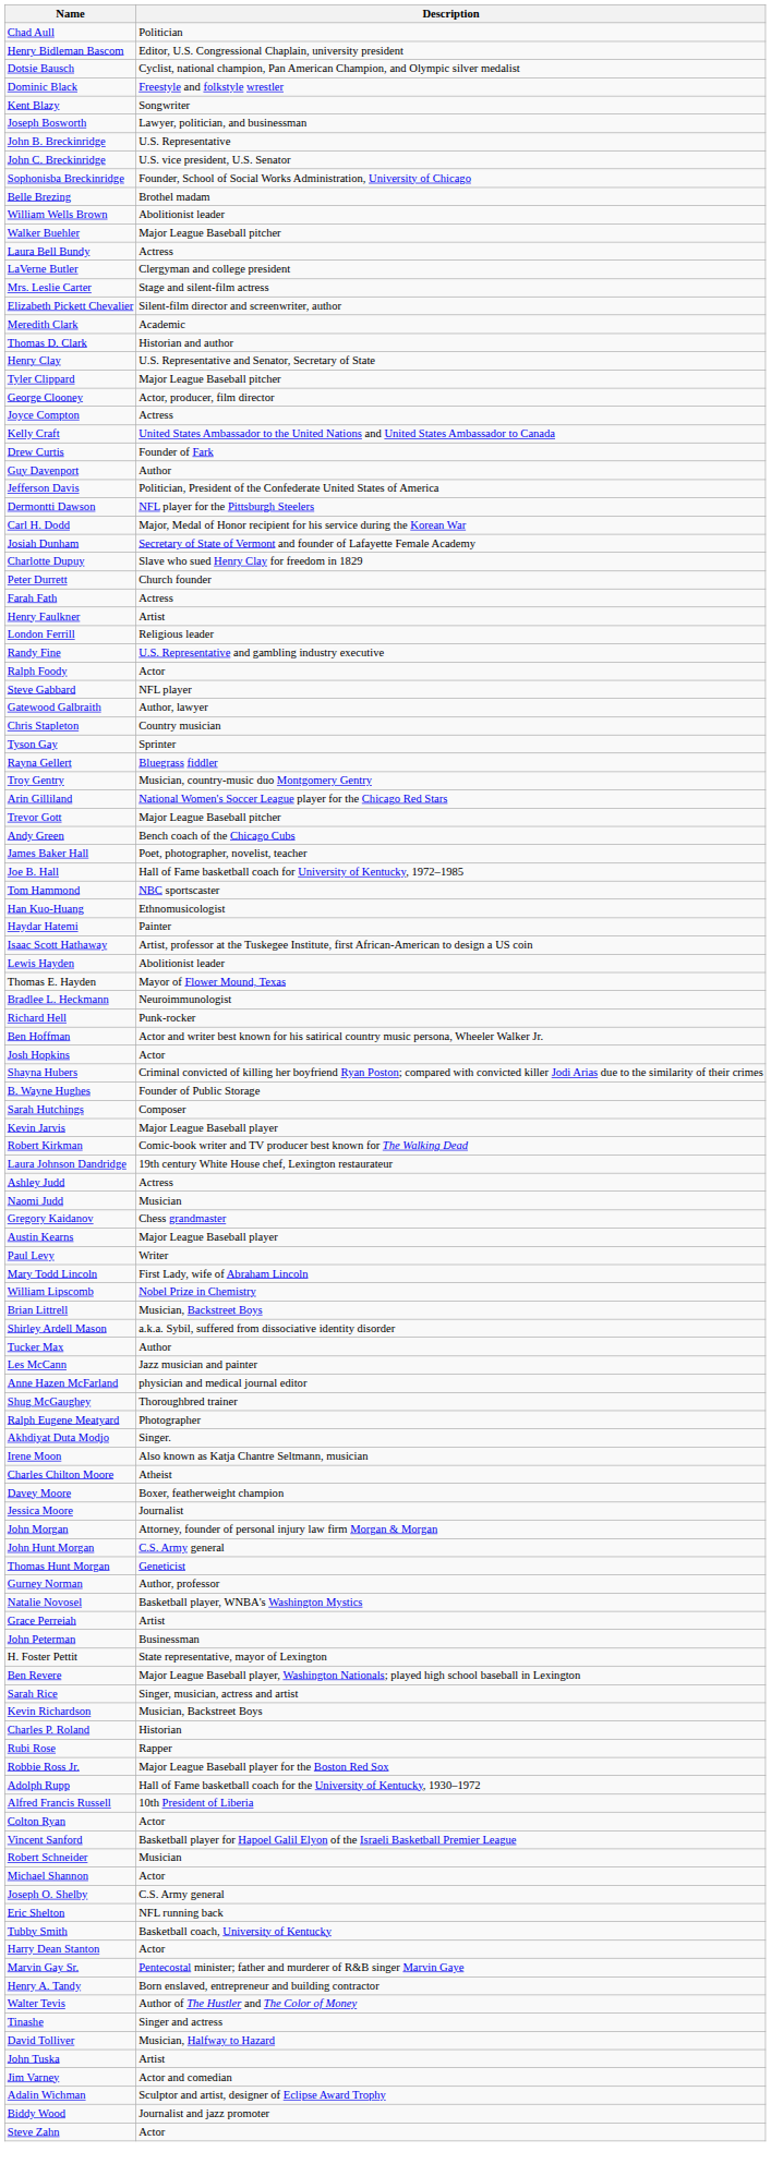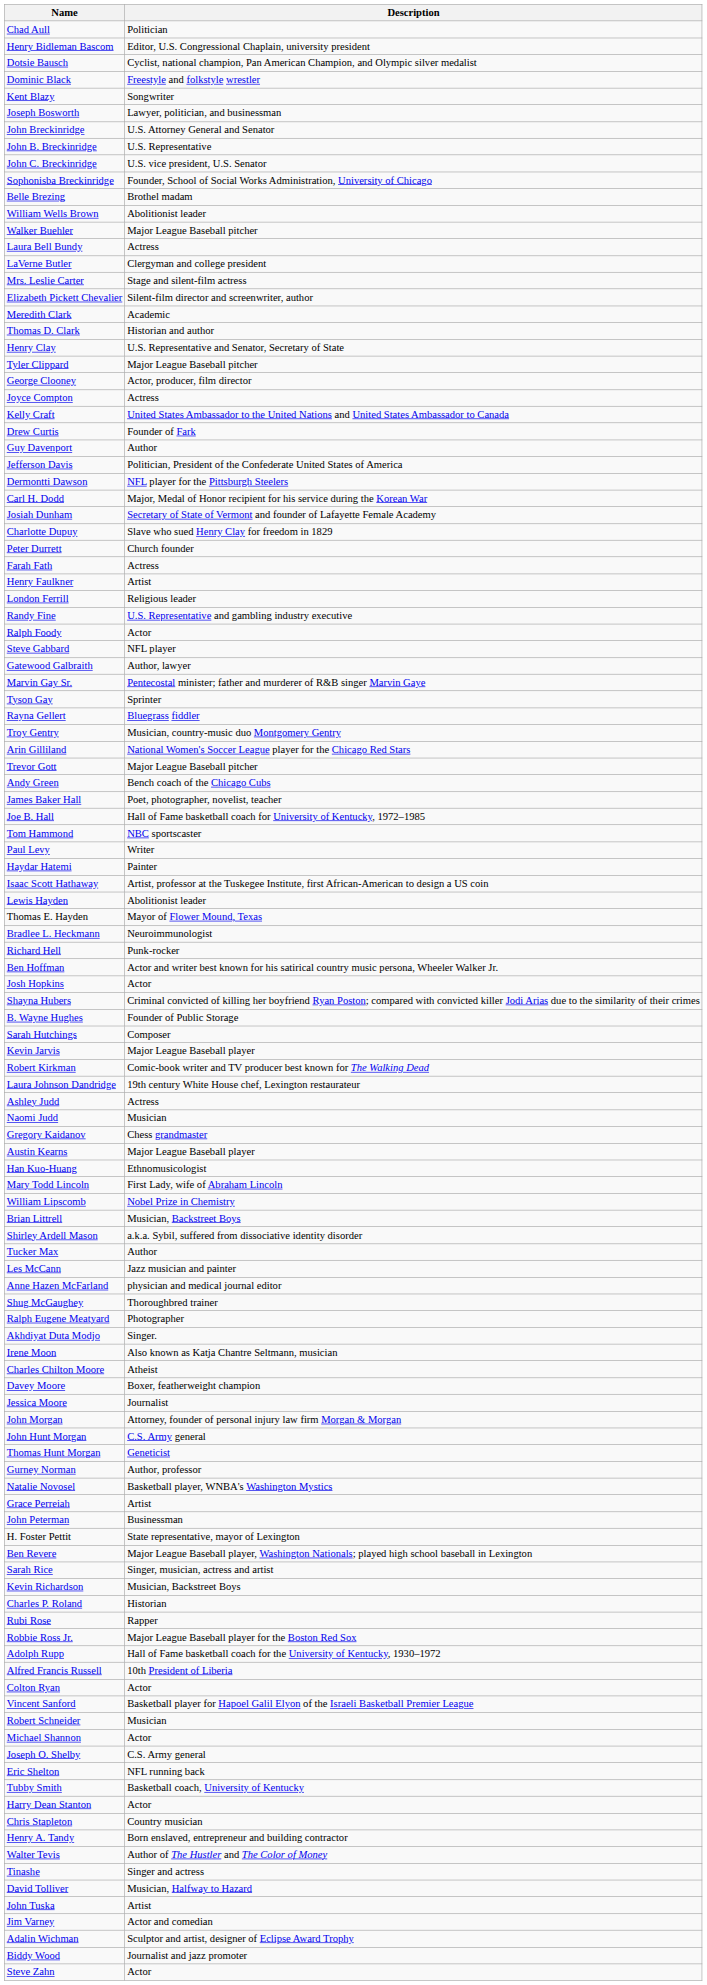+ row: John Breckinridge | U.S. Attorney General and Senator
rows swapped: Marvin Gay Sr. <-> Chris Stapleton
rows swapped: Han Kuo-Huang <-> Paul Levy
